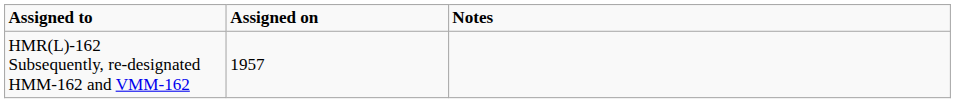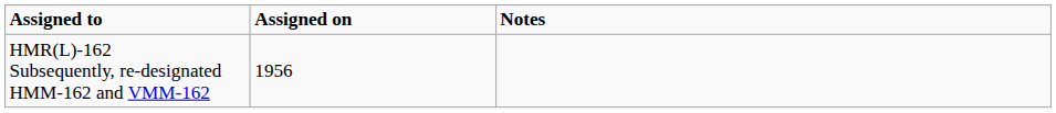HMR(L)-162 Subsequently, re-designated HMM-162 and VMM-162 | Assigned on: 1957 -> 1956
